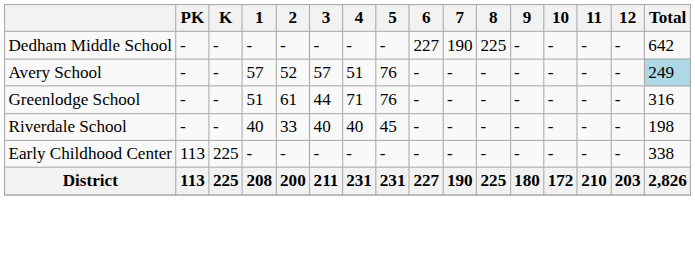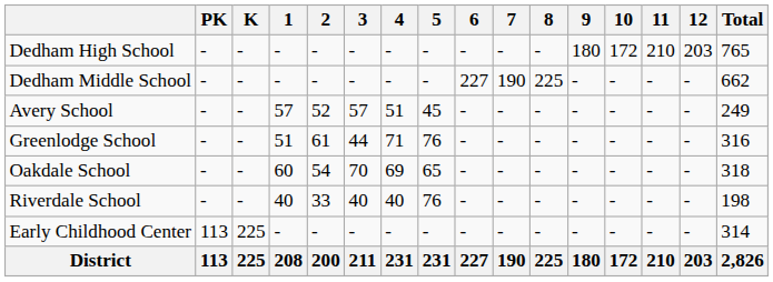+ row: Dedham High School | - | - | - | - | - | - | - | - | - | - | 180 | 172 | 210 | 203 | 765
Dedham Middle School | Total: 642 -> 662
Avery School | 5: 76 -> 45
Avery School | Total: lightblue background -> no background
+ row: Oakdale School | - | - | 60 | 54 | 70 | 69 | 65 | - | - | - | - | - | - | - | 318
Riverdale School | 5: 45 -> 76
Early Childhood Center | Total: 338 -> 314
